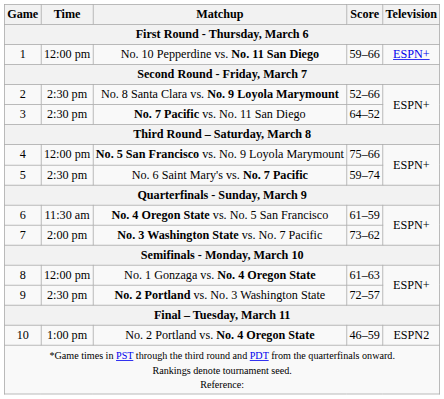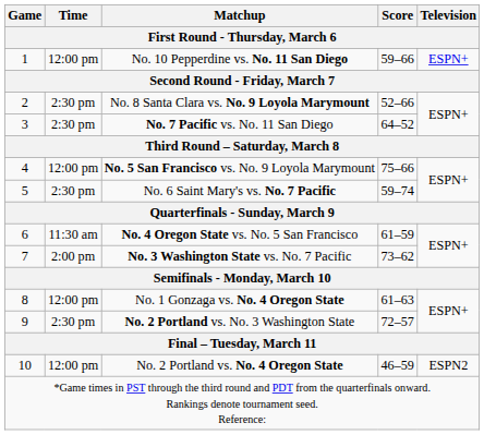No. 2 Portland vs. No. 4 Oregon State | Time: 1:00 pm -> 12:00 pm
